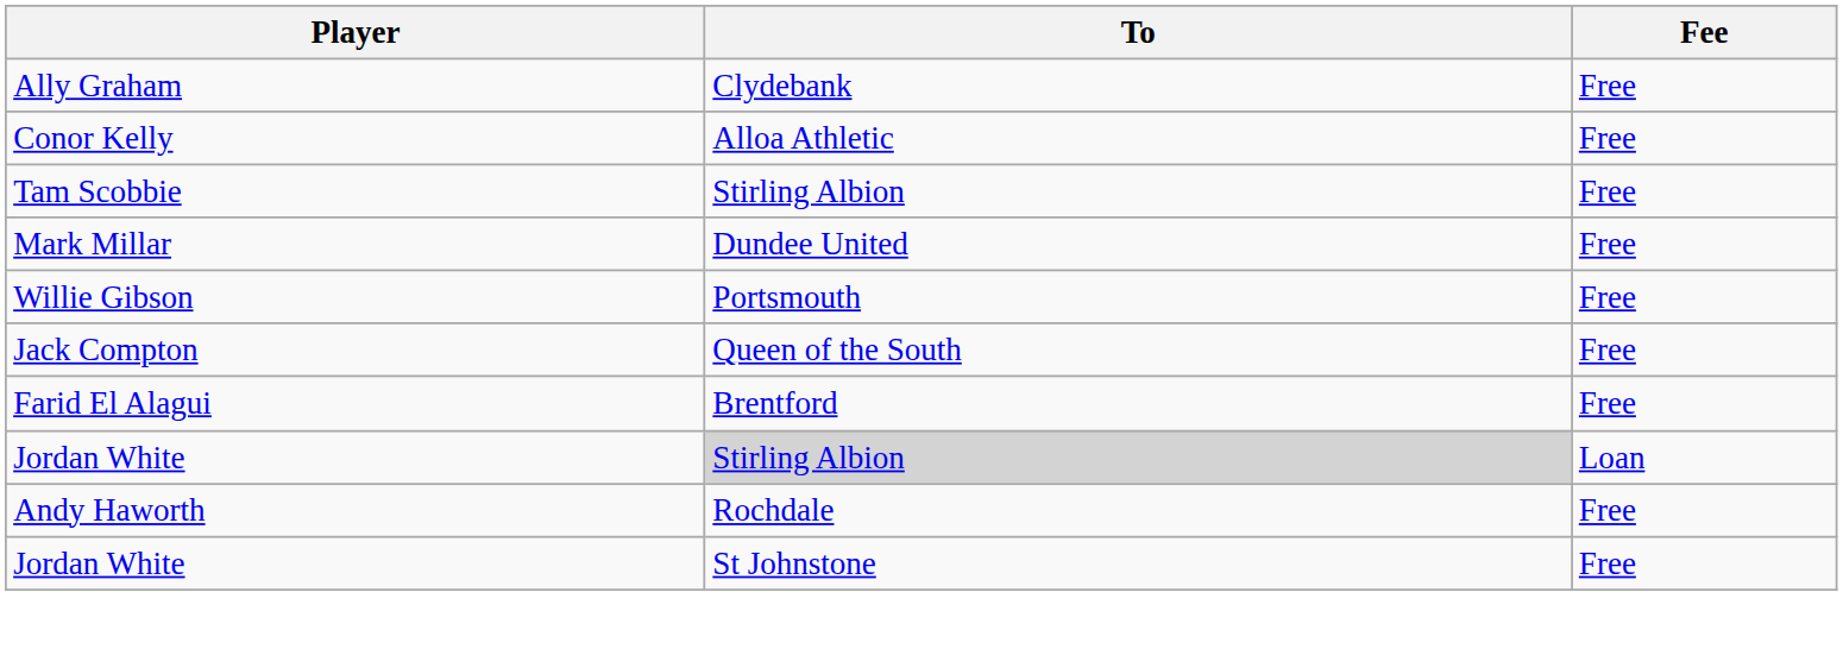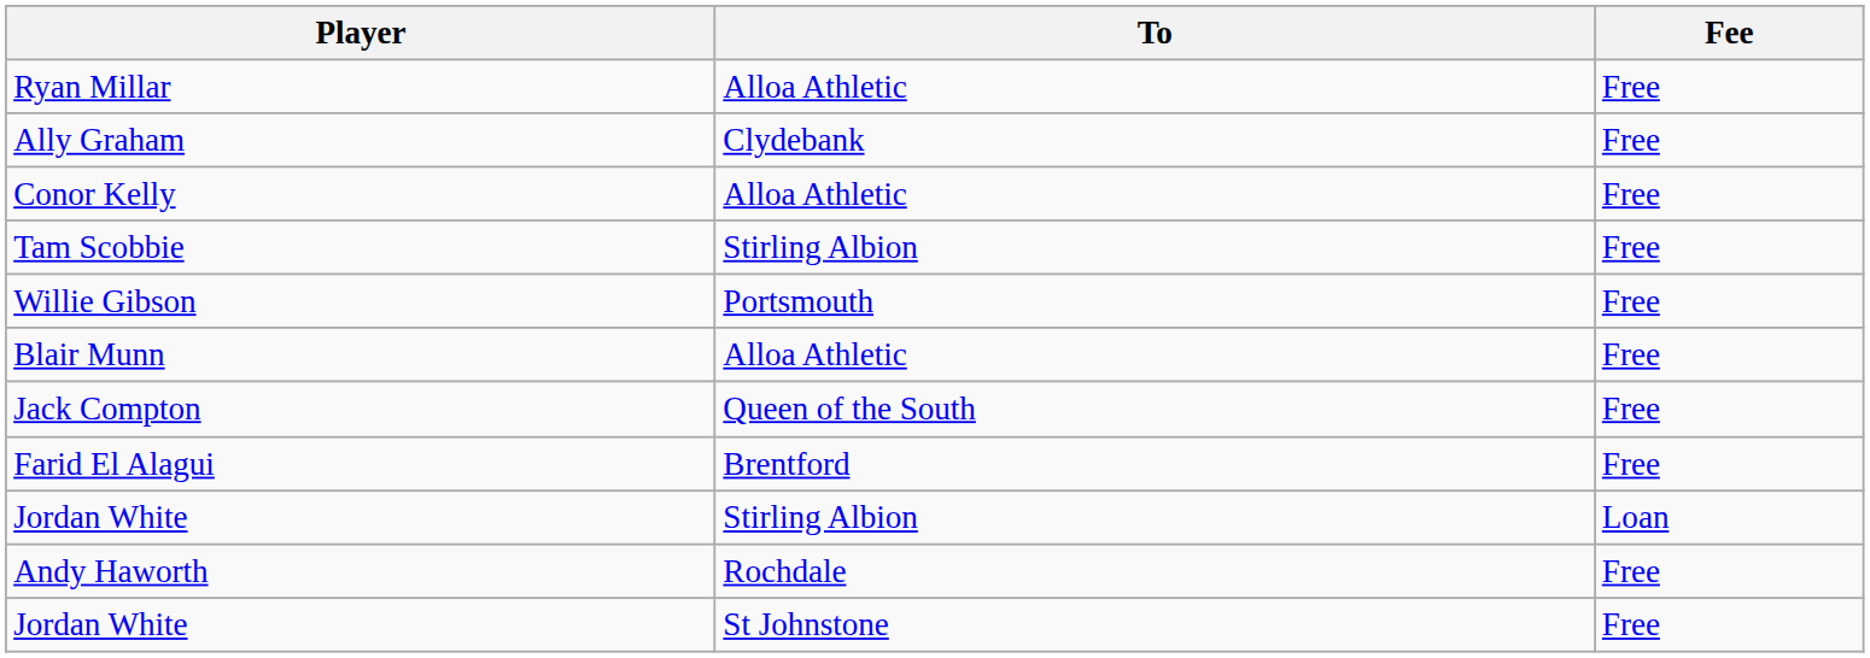+ row: Ryan Millar | Alloa Athletic | Free
- row: Mark Millar | Dundee United | Free
+ row: Blair Munn | Alloa Athletic | Free
Jordan White / Loan | To: lightgrey background -> no background
